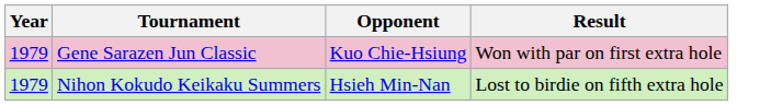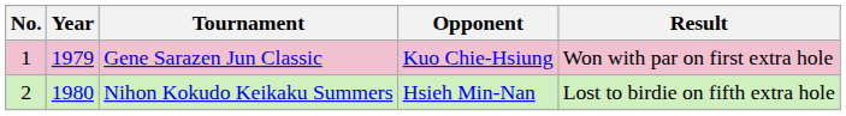+ column: No. | 1 | 2
Nihon Kokudo Keikaku Summers | Year: 1979 -> 1980
